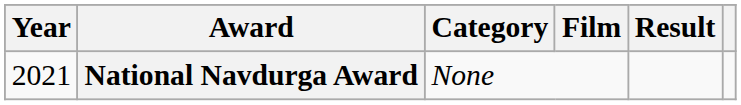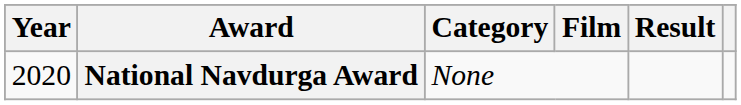National Navdurga Award | Year: 2021 -> 2020
